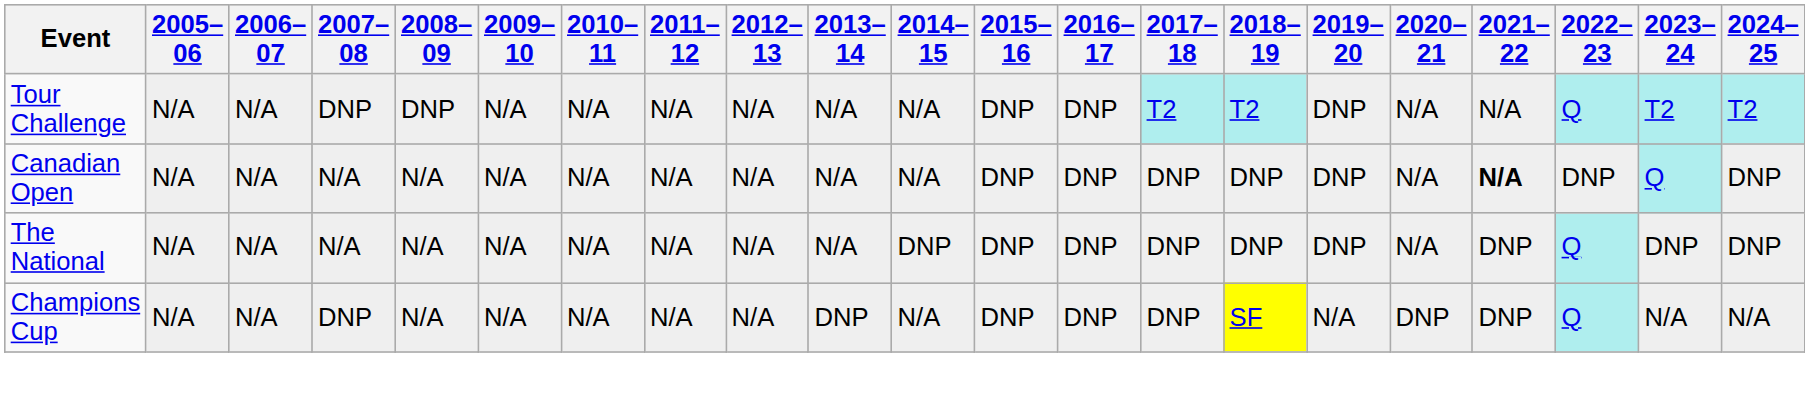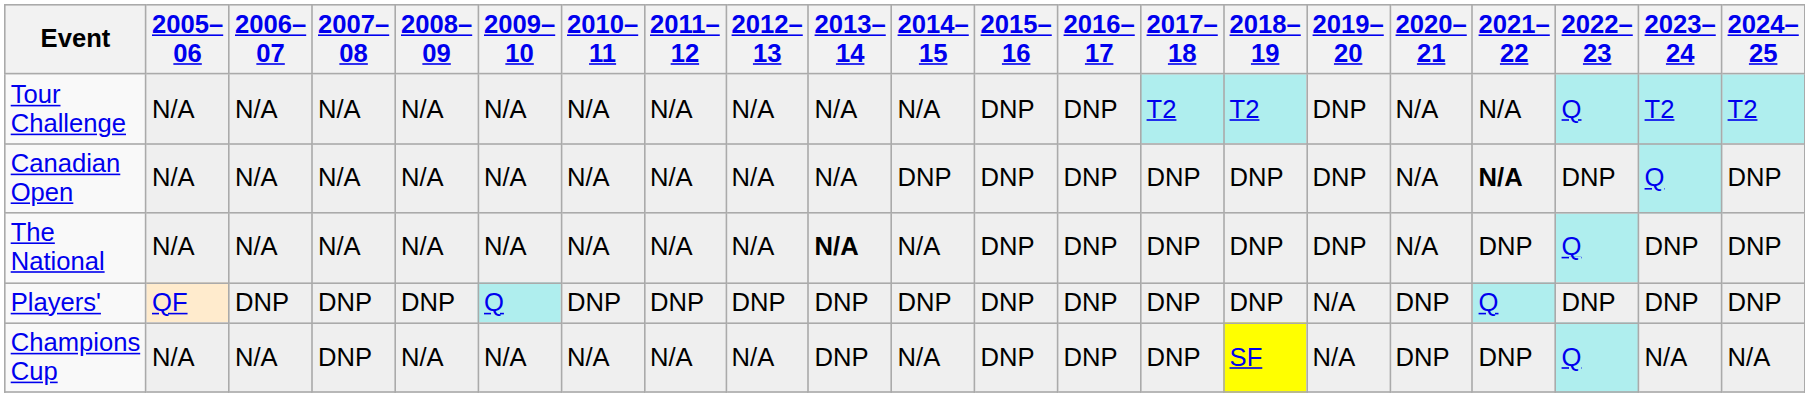Tour Challenge | 2007–08: DNP -> N/A
Tour Challenge | 2008–09: DNP -> N/A
Canadian Open | 2014–15: N/A -> DNP
The National | 2013–14: normal -> bold
The National | 2014–15: DNP -> N/A
+ row: Players' | QF | DNP | DNP | DNP | Q | DNP | DNP | DNP | DNP | DNP | DNP | DNP | DNP | DNP | N/A | DNP | Q | DNP | DNP | DNP
